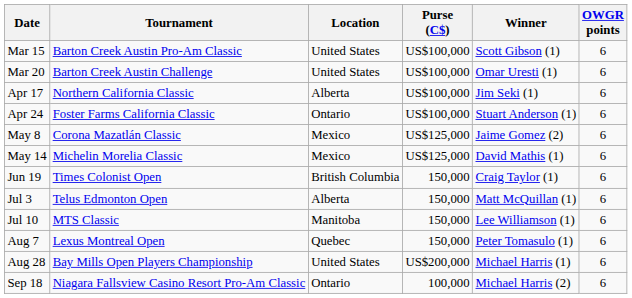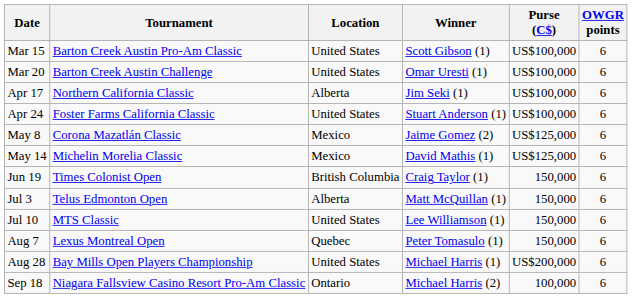columns swapped: Purse (C$) <-> Winner
Apr 24 | Location: Ontario -> United States
Jul 10 | Location: Manitoba -> United States
